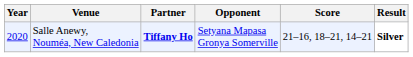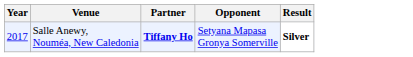- column: Score | 21–16, 18–21, 14–21
Salle Anewy, Nouméa, New Caledonia | Year: 2020 -> 2017
